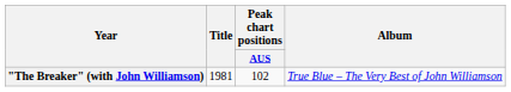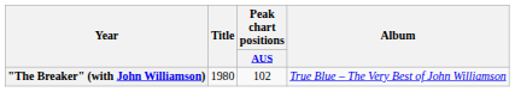"The Breaker" (with John Williamson) | Title: 1981 -> 1980
